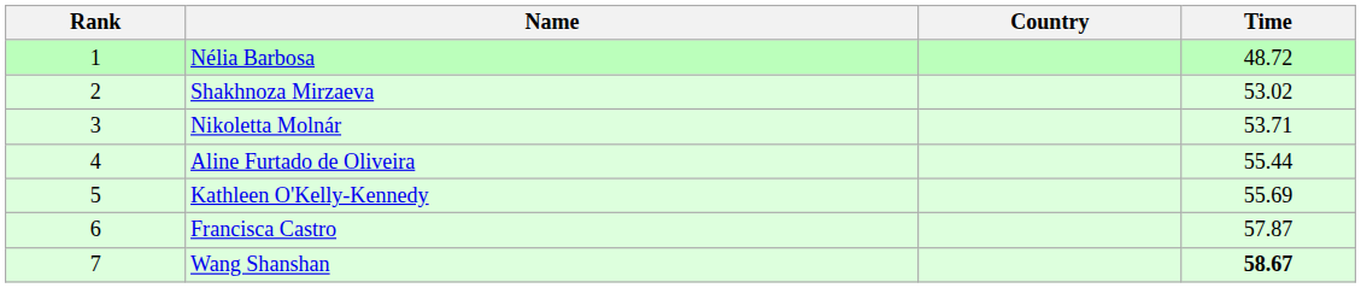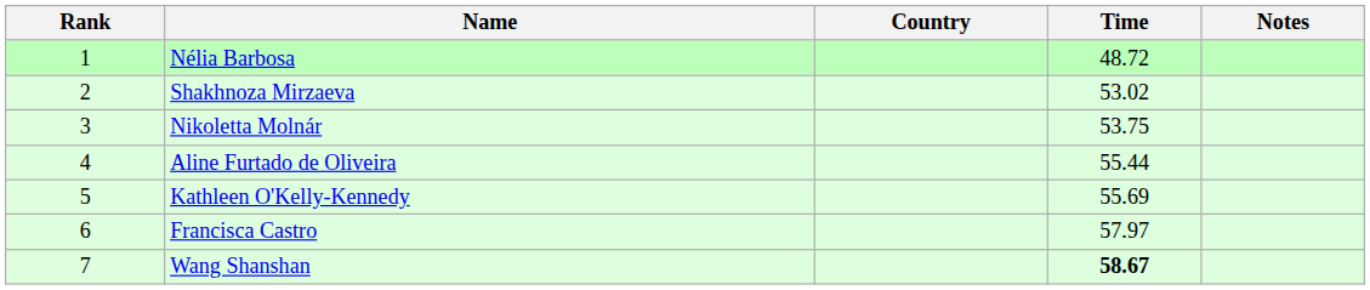+ column: Notes
Nikoletta Molnár | Time: 53.71 -> 53.75
Francisca Castro | Time: 57.87 -> 57.97
